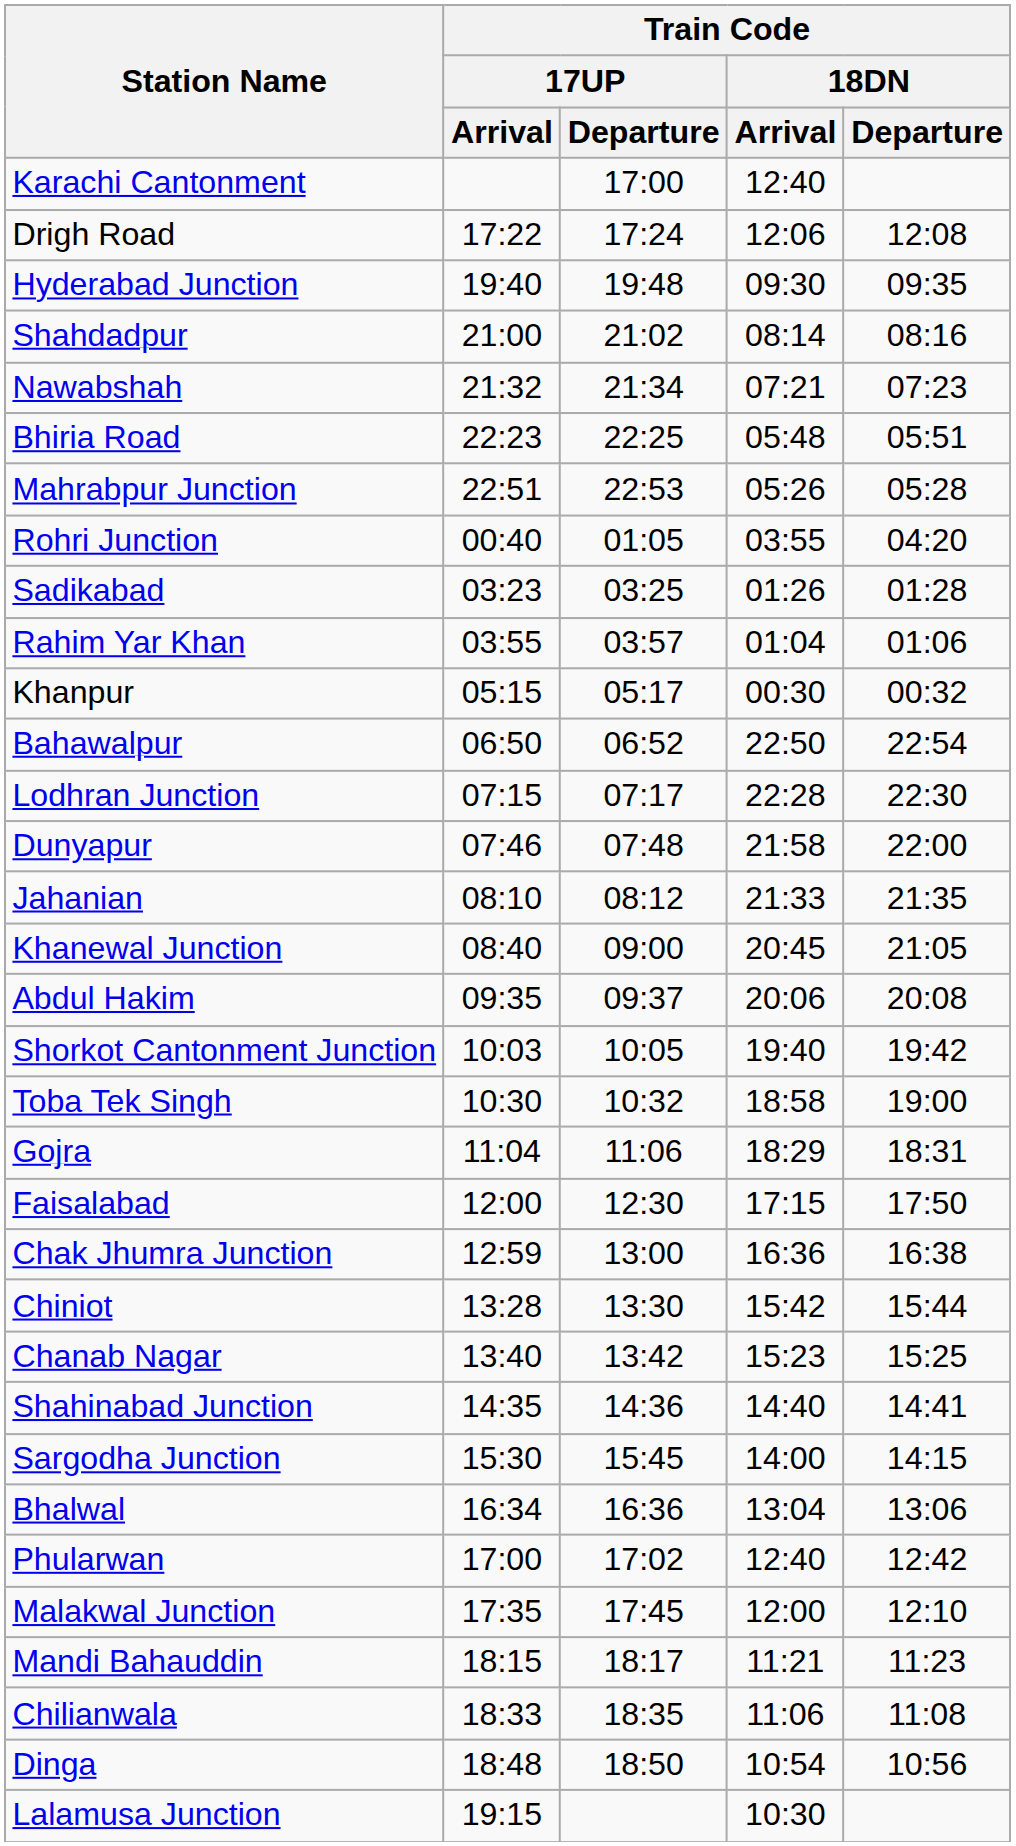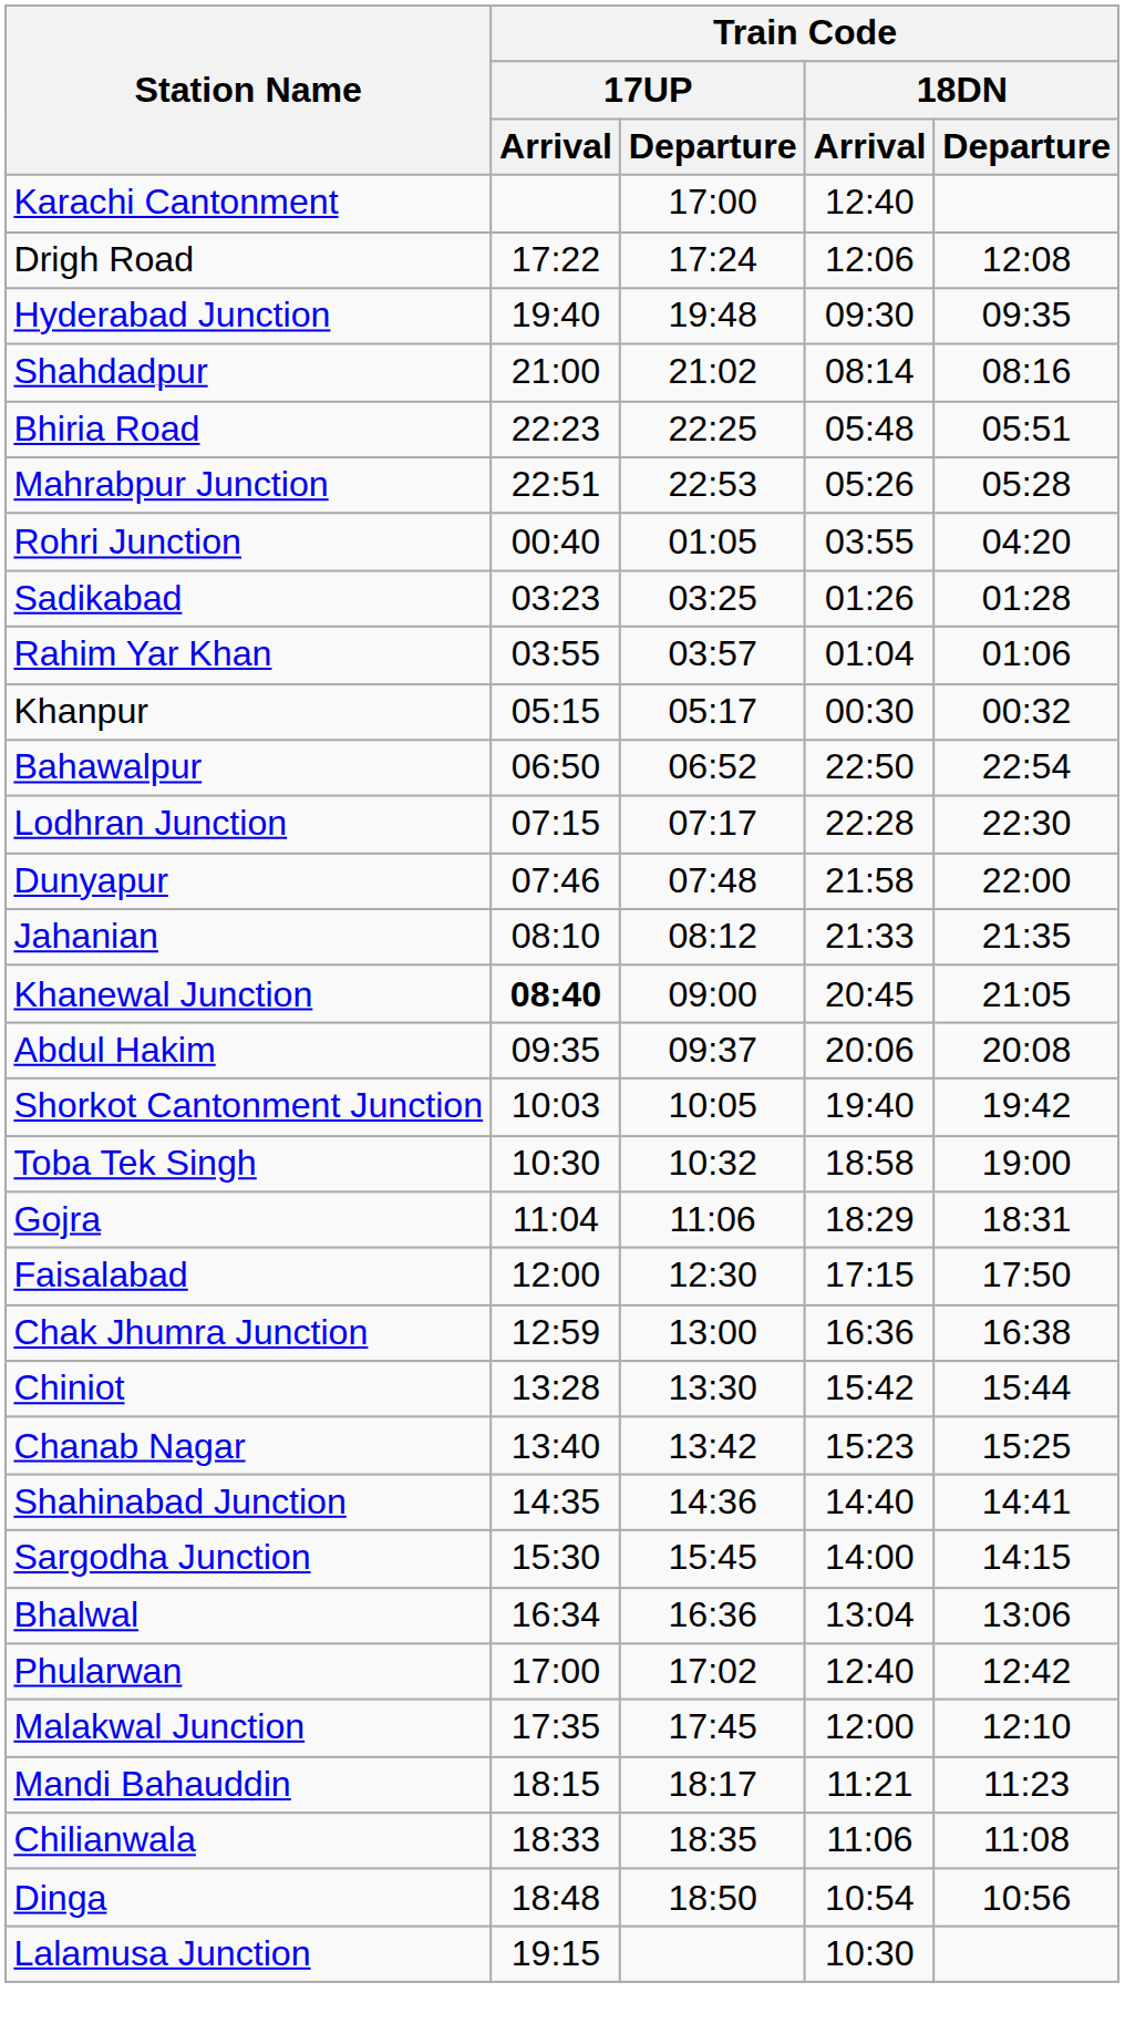- row: Nawabshah | 21:32 | 21:34 | 07:21 | 07:23
Khanewal Junction | Train Code / 17UP / Arrival: normal -> bold
